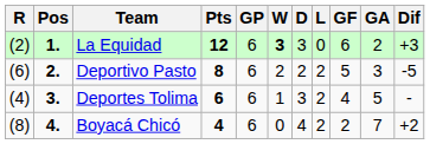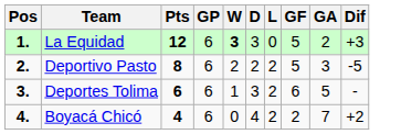- column: R | (2) | (6) | (4) | (8)
La Equidad | GF: 6 -> 5
Deportes Tolima | GF: 4 -> 6
